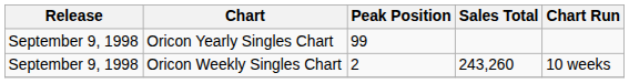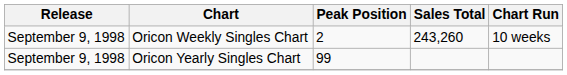rows swapped: Oricon Weekly Singles Chart <-> Oricon Yearly Singles Chart
